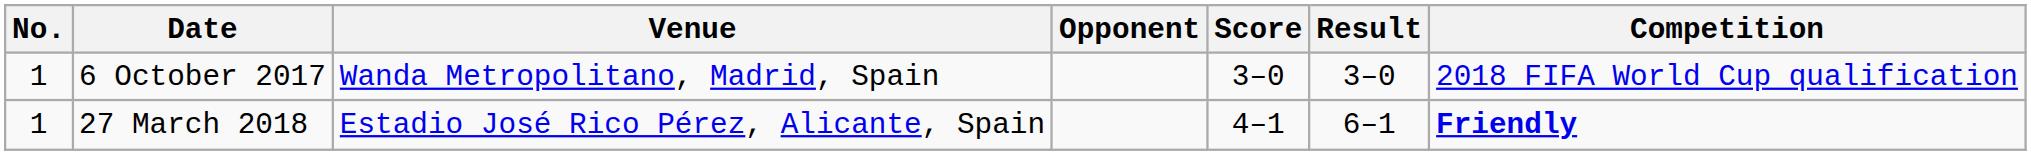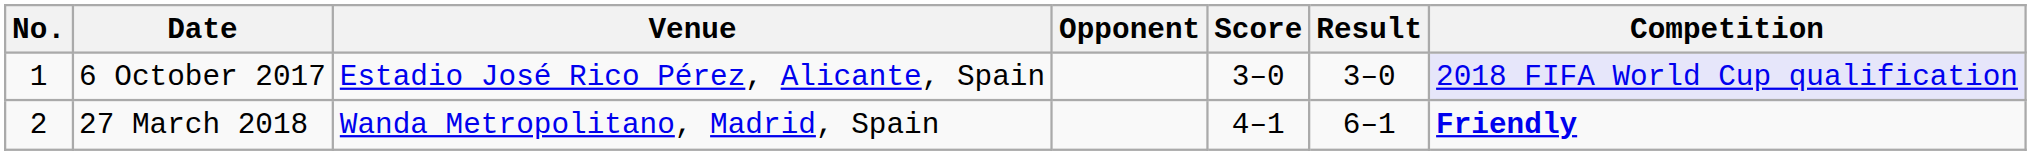6 October 2017 | Venue: Wanda Metropolitano, Madrid, Spain -> Estadio José Rico Pérez, Alicante, Spain
6 October 2017 | Competition: no background -> lavender background
27 March 2018 | No.: 1 -> 2
27 March 2018 | Venue: Estadio José Rico Pérez, Alicante, Spain -> Wanda Metropolitano, Madrid, Spain
